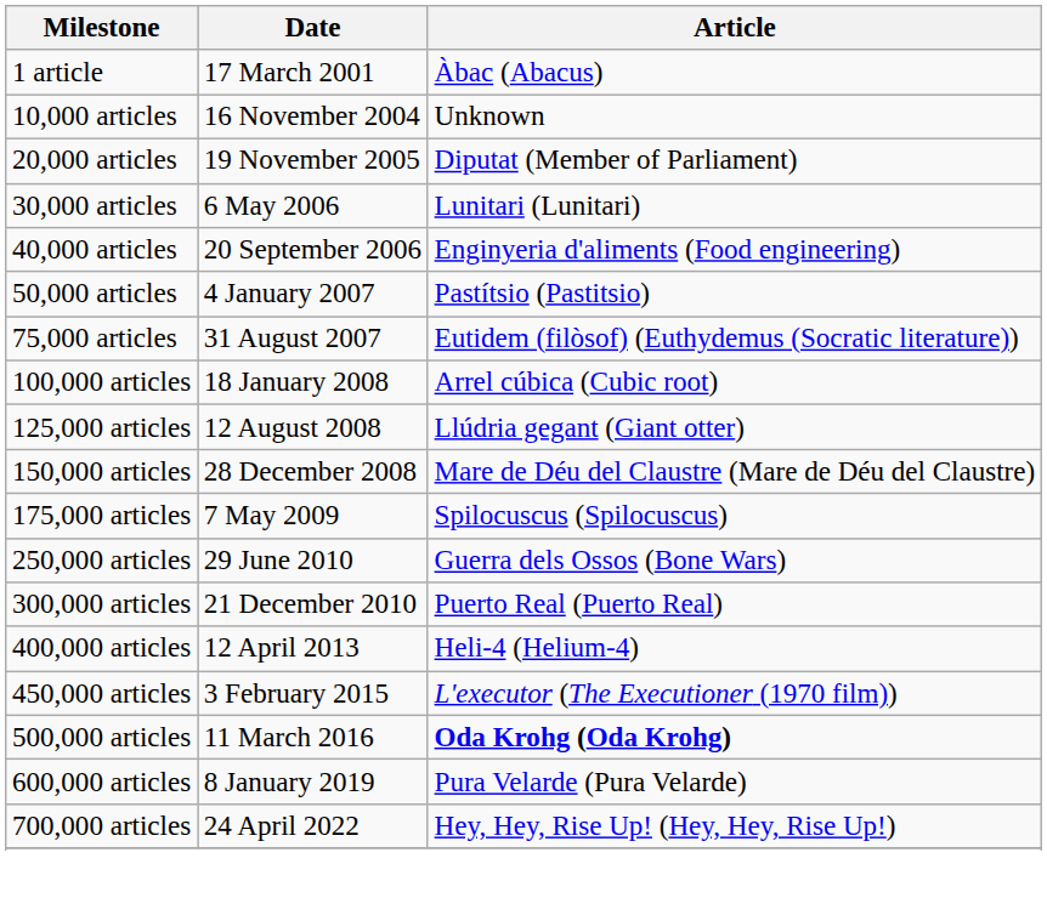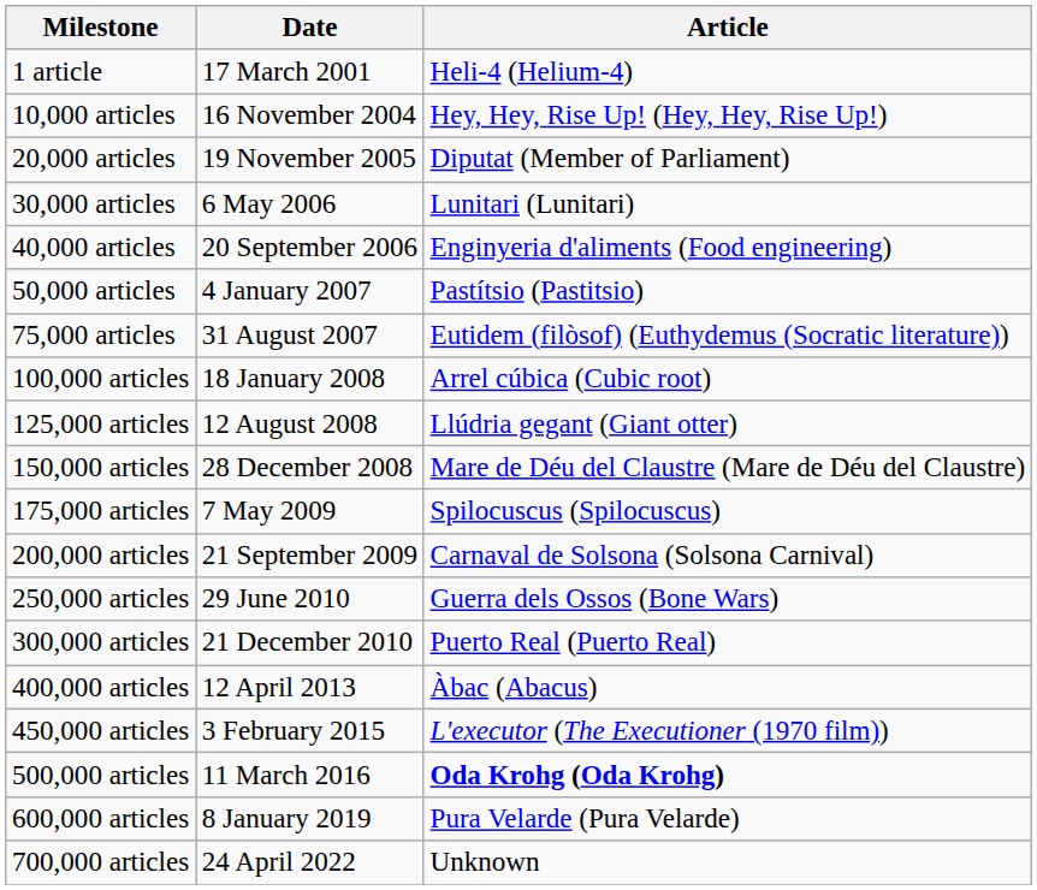1 article | Article: Àbac (Abacus) -> Heli-4 (Helium-4)
10,000 articles | Article: Unknown -> Hey, Hey, Rise Up! (Hey, Hey, Rise Up!)
+ row: 200,000 articles | 21 September 2009 | Carnaval de Solsona (Solsona Carnival)
400,000 articles | Article: Heli-4 (Helium-4) -> Àbac (Abacus)
700,000 articles | Article: Hey, Hey, Rise Up! (Hey, Hey, Rise Up!) -> Unknown
